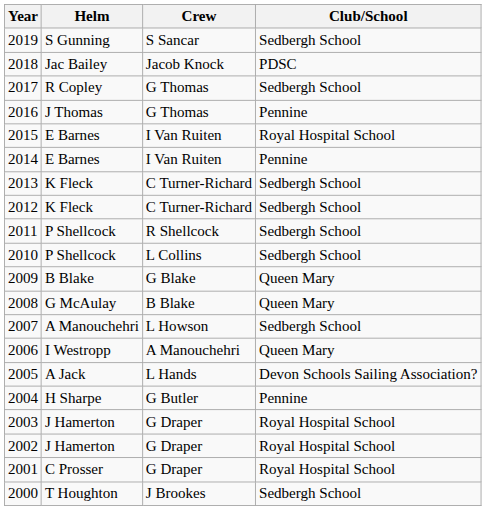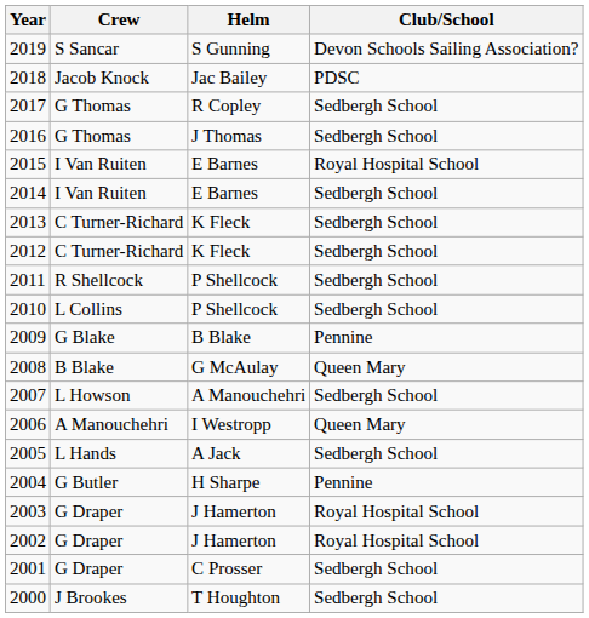columns swapped: Helm <-> Crew
2019 | Club/School: Sedbergh School -> Devon Schools Sailing Association?
2016 | Club/School: Pennine -> Sedbergh School
2014 | Club/School: Pennine -> Sedbergh School
2009 | Club/School: Queen Mary -> Pennine
2005 | Club/School: Devon Schools Sailing Association? -> Sedbergh School
2001 | Club/School: Royal Hospital School -> Sedbergh School
